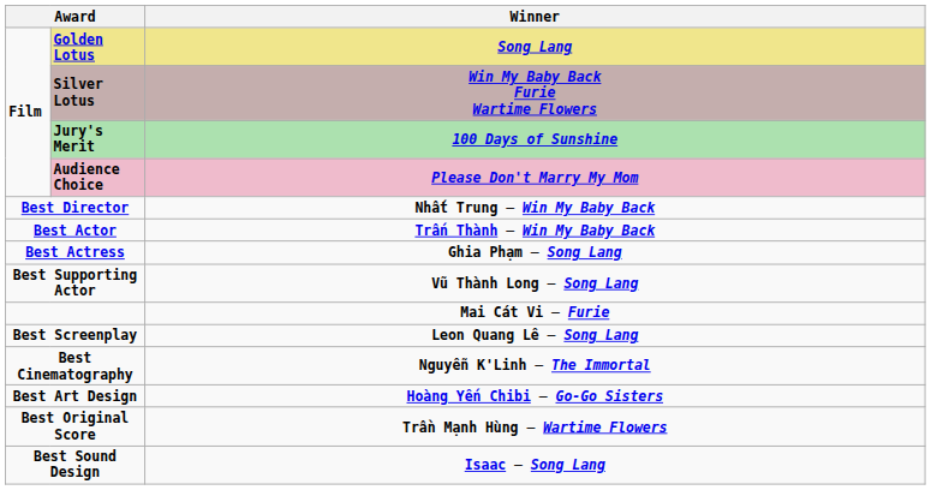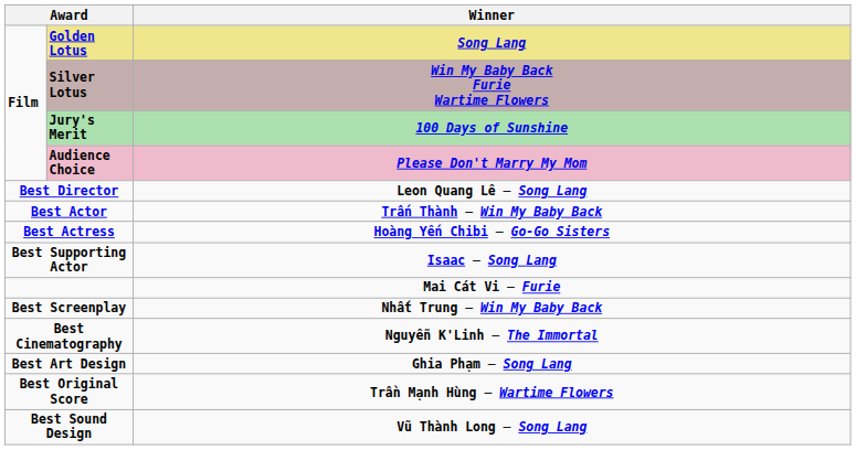Best Director | Winner: Nhất Trung – Win My Baby Back -> Leon Quang Lê – Song Lang
Best Actress | Winner: Ghia Phạm – Song Lang -> Hoàng Yến Chibi – Go-Go Sisters
Best Supporting Actor | Winner: Vũ Thành Long – Song Lang -> Isaac – Song Lang
Best Screenplay | Winner: Leon Quang Lê – Song Lang -> Nhất Trung – Win My Baby Back
Best Art Design | Winner: Hoàng Yến Chibi – Go-Go Sisters -> Ghia Phạm – Song Lang
Best Sound Design | Winner: Isaac – Song Lang -> Vũ Thành Long – Song Lang
